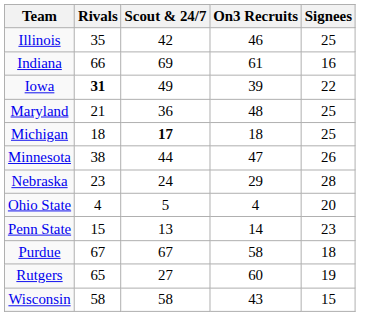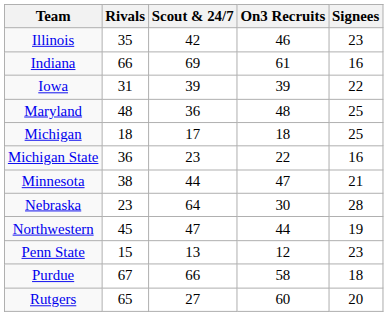Illinois | Signees: 25 -> 23
Iowa | Rivals: bold -> normal
Iowa | Scout & 24/7: 49 -> 39
Maryland | Rivals: 21 -> 48
Michigan | Scout & 24/7: bold -> normal
+ row: Michigan State | 36 | 23 | 22 | 16
Minnesota | Signees: 26 -> 21
Nebraska | Scout & 24/7: 24 -> 64
Nebraska | On3 Recruits: 29 -> 30
+ row: Northwestern | 45 | 47 | 44 | 19
- row: Ohio State | 4 | 5 | 4 | 20
Penn State | On3 Recruits: 14 -> 12
Purdue | Scout & 24/7: 67 -> 66
Rutgers | Signees: 19 -> 20
- row: Wisconsin | 58 | 58 | 43 | 15
